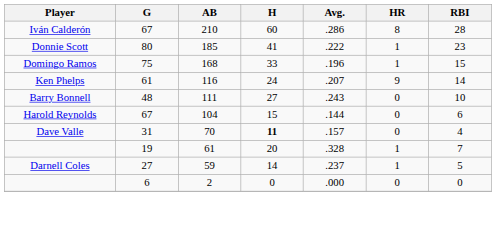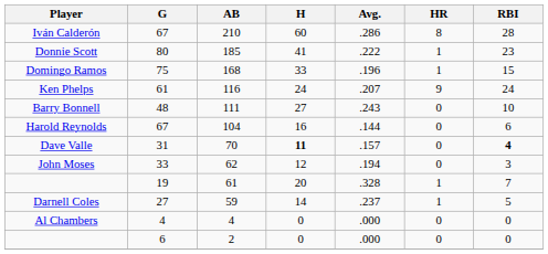Ken Phelps | RBI: 14 -> 24
Harold Reynolds | H: 15 -> 16
Dave Valle | RBI: normal -> bold
+ row: John Moses | 33 | 62 | 12 | .194 | 0 | 3
+ row: Al Chambers | 4 | 4 | 0 | .000 | 0 | 0
